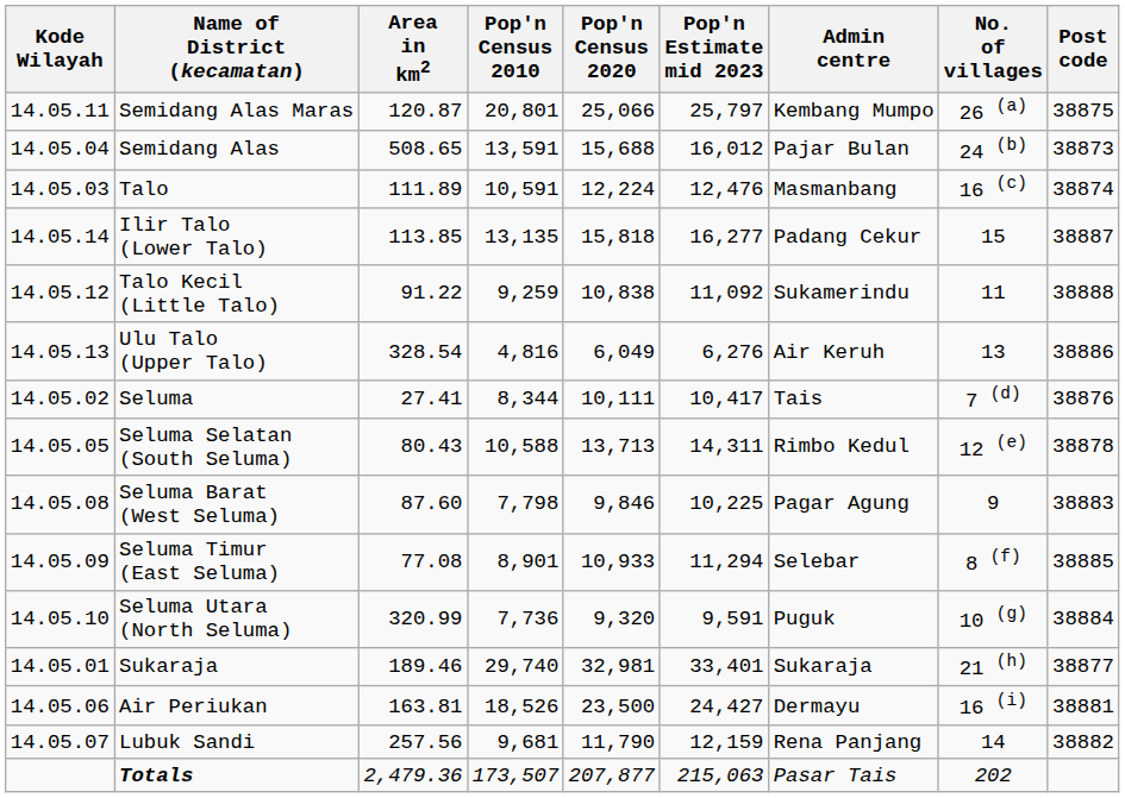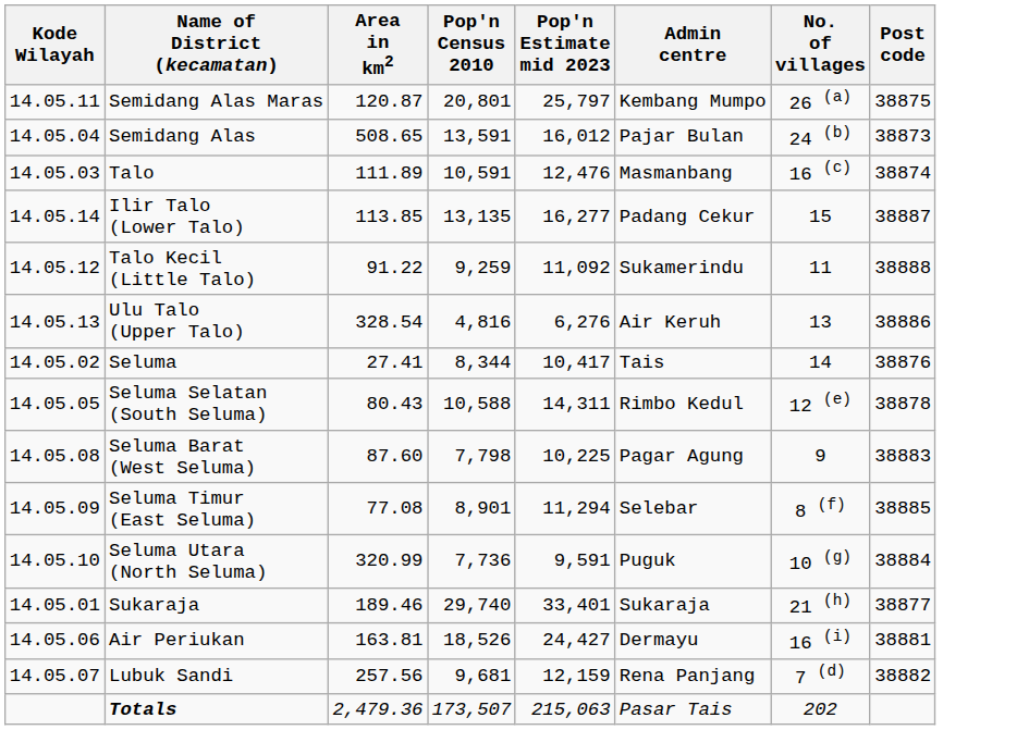- column: Pop'n Census 2020 | 25,066 | 15,688 | 12,224 | 15,818 | 10,838 | 6,049 | 10,111 | 13,713 | 9,846 | 10,933 | 9,320 | 32,981 | 23,500 | 11,790 | 207,877
Seluma | No. of villages: 7 (d) -> 14
Lubuk Sandi | No. of villages: 14 -> 7 (d)
